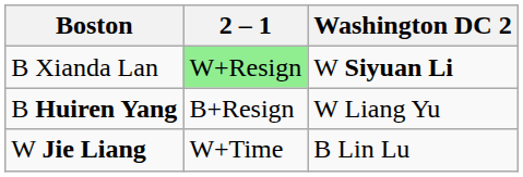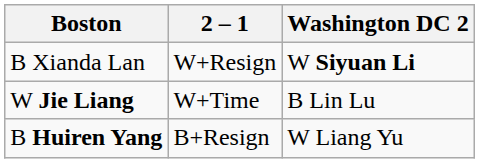B Xianda Lan | 2 – 1: lightgreen background -> no background
rows swapped: W Jie Liang <-> B Huiren Yang
